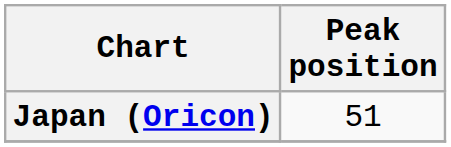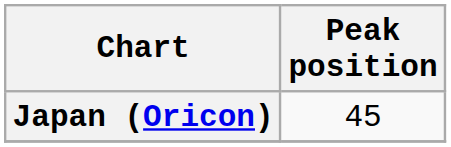Japan (Oricon) | Peak position: 51 -> 45
